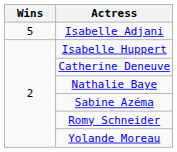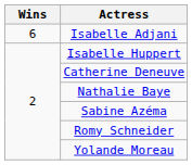Isabelle Adjani | Wins: 5 -> 6
